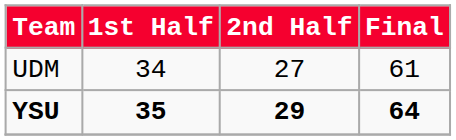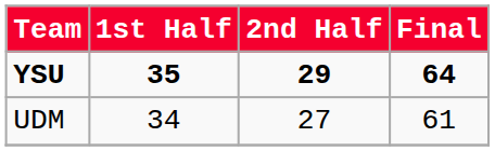rows swapped: YSU <-> UDM
